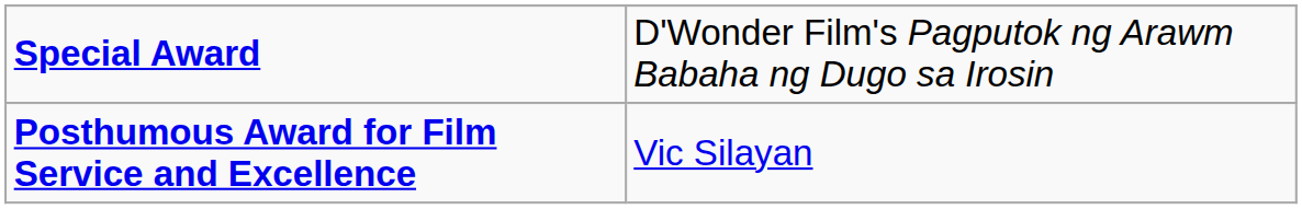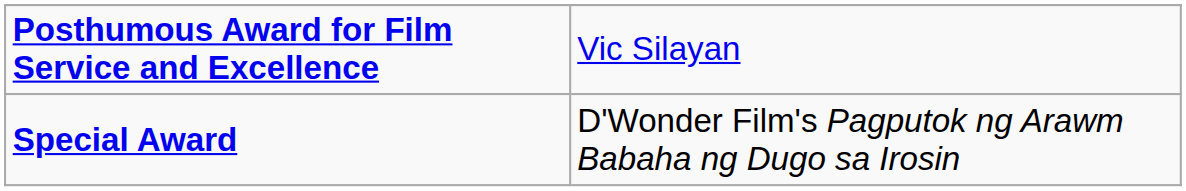rows swapped: Special Award <-> Posthumous Award for Film Service and Excellence
